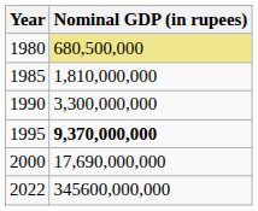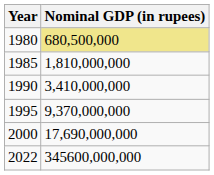1990 | Nominal GDP (in rupees): 3,300,000,000 -> 3,410,000,000
1995 | Nominal GDP (in rupees): bold -> normal
